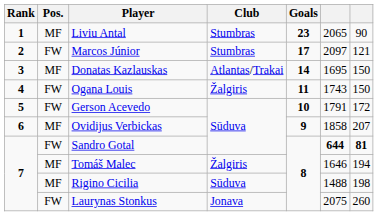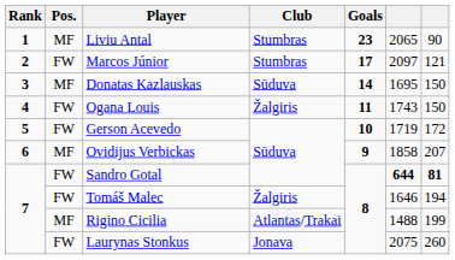Donatas Kazlauskas | Club: Atlantas/Trakai -> Sūduva
Gerson Acevedo | column 6: 1791 -> 1719
Tomáš Malec | Pos.: MF -> FW
Rigino Cicilia | Club: Sūduva -> Atlantas/Trakai
Rigino Cicilia | column 7: 198 -> 199
